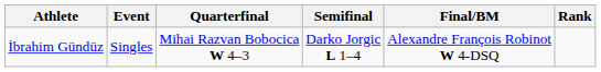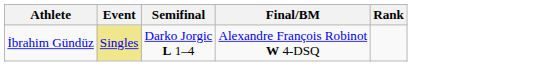- column: Quarterfinal | Mihai Razvan Bobocica W 4–3
İbrahim Gündüz | Event: no background -> khaki background
